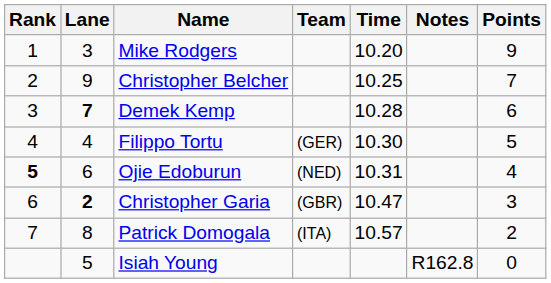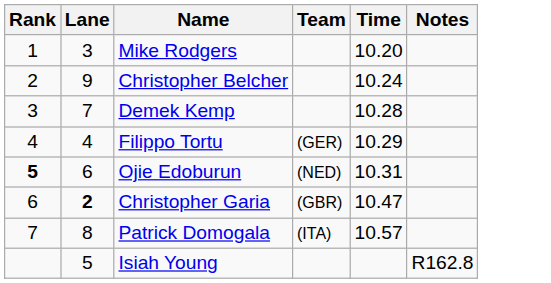- column: Points | 9 | 7 | 6 | 5 | 4 | 3 | 2 | 0
Christopher Belcher | Time: 10.25 -> 10.24
Demek Kemp | Lane: bold -> normal
Filippo Tortu | Time: 10.30 -> 10.29
